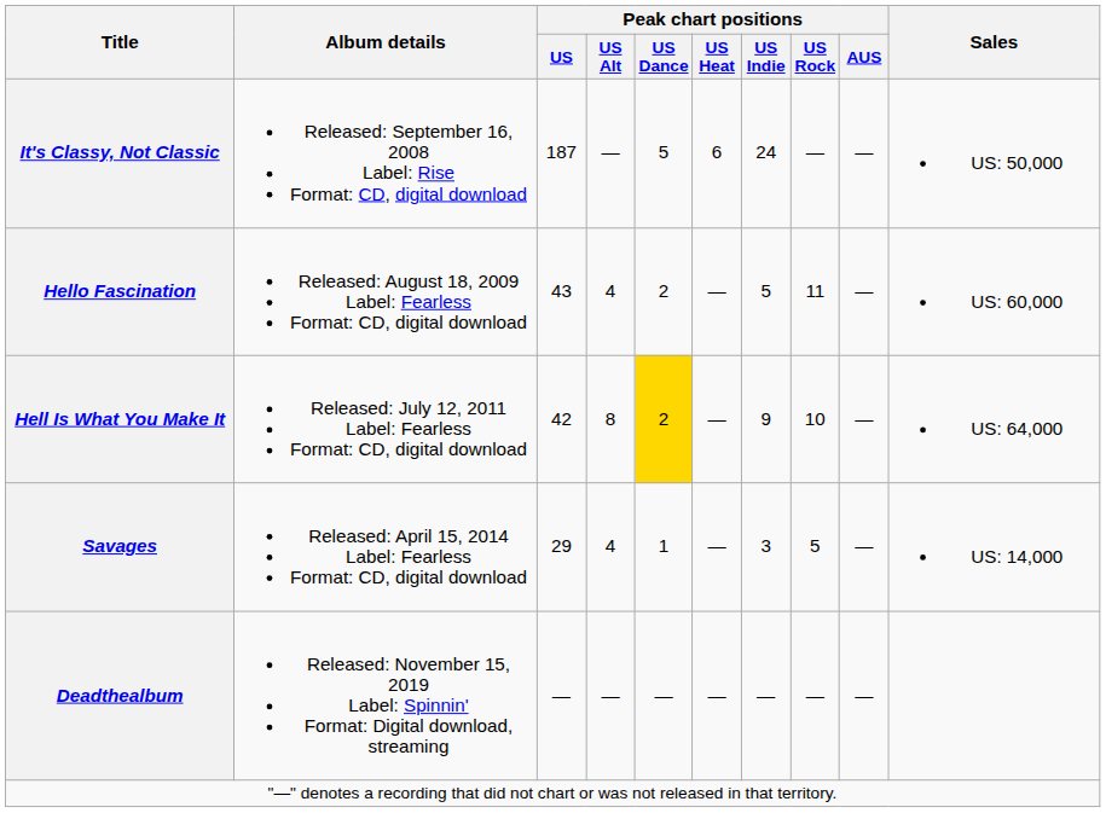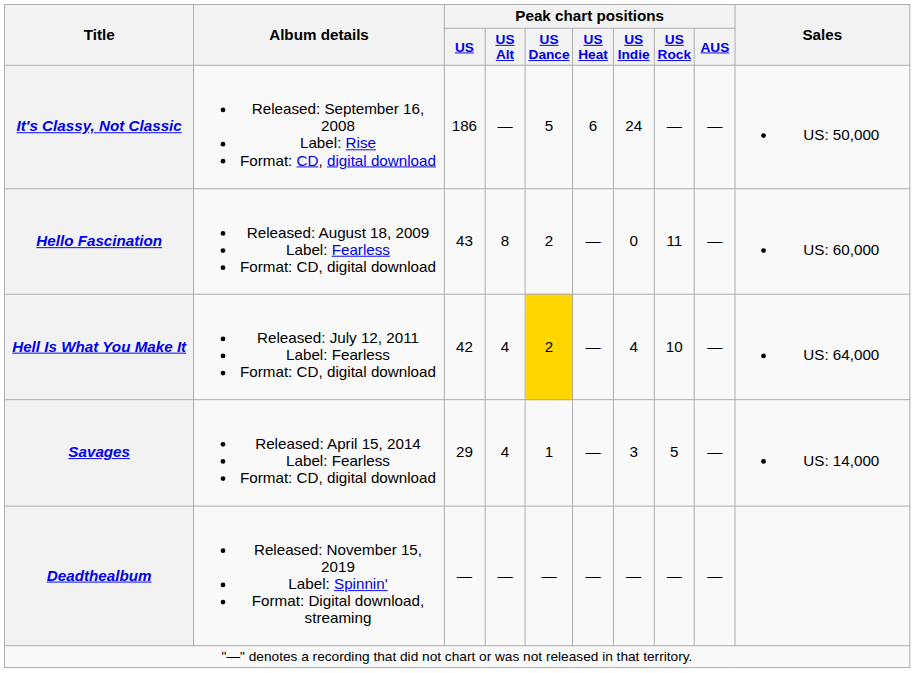It's Classy, Not Classic | Peak chart positions / US: 187 -> 186
Hello Fascination | Peak chart positions / US Alt: 4 -> 8
Hello Fascination | Peak chart positions / US Indie: 5 -> 0
Hell Is What You Make It | Peak chart positions / US Alt: 8 -> 4
Hell Is What You Make It | Peak chart positions / US Indie: 9 -> 4
